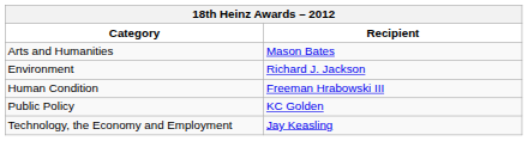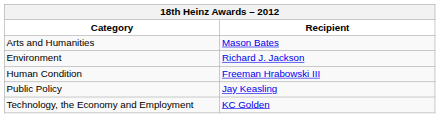Public Policy | Recipient: KC Golden -> Jay Keasling
Technology, the Economy and Employment | Recipient: Jay Keasling -> KC Golden
